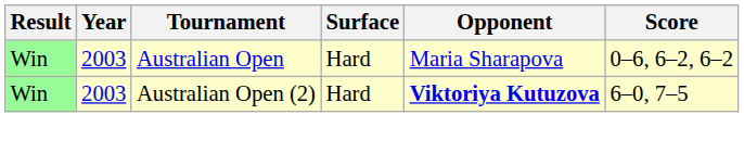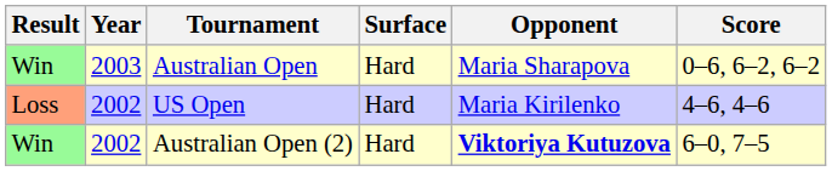+ row: Loss | 2002 | US Open | Hard | Maria Kirilenko | 4–6, 4–6
Australian Open (2) | Year: 2003 -> 2002
